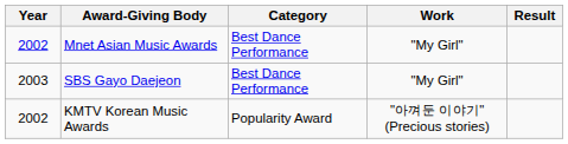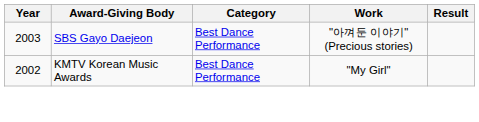- row: 2002 | Mnet Asian Music Awards | Best Dance Performance | "My Girl"
SBS Gayo Daejeon | Work: "My Girl" -> "아껴둔 이야기"(Precious stories)
KMTV Korean Music Awards | Category: Popularity Award -> Best Dance Performance
KMTV Korean Music Awards | Work: "아껴둔 이야기"(Precious stories) -> "My Girl"
